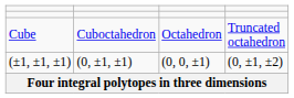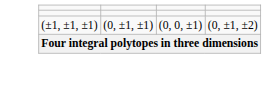- row: Cube | Cuboctahedron | Octahedron | Truncated octahedron
